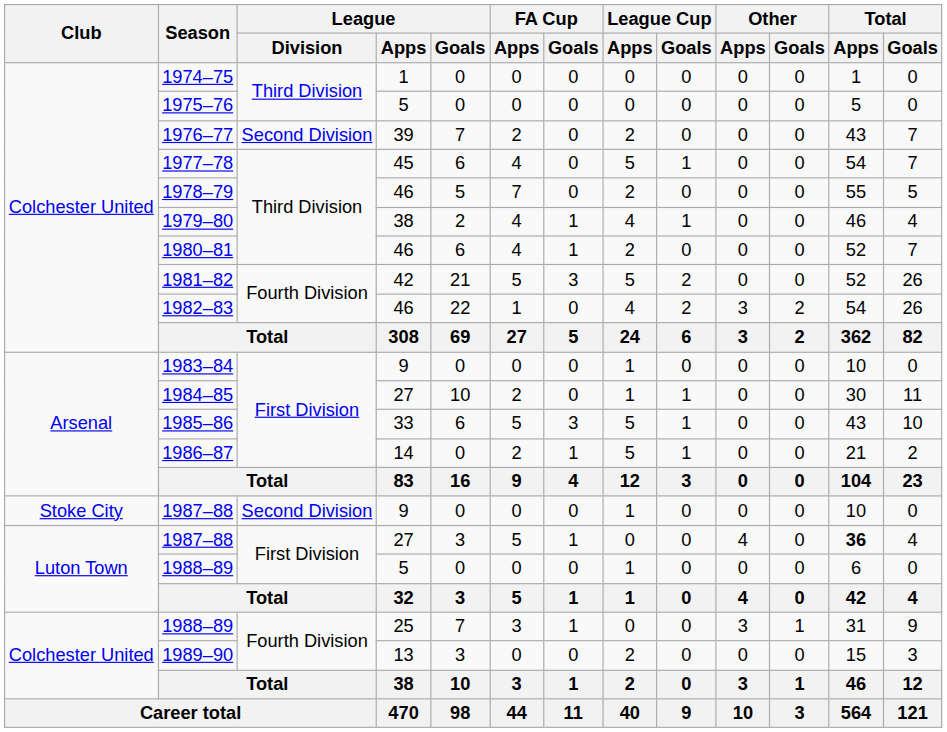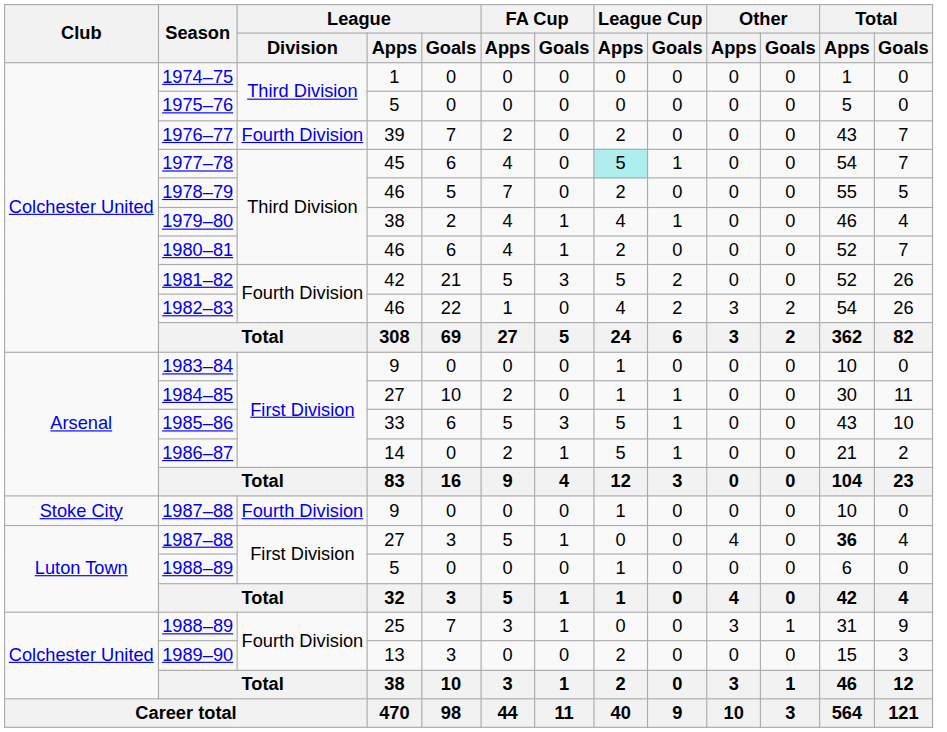1976–77 | League / Division: Second Division -> Fourth Division
1977–78 | League Cup / Apps: no background -> paleturquoise background
1987–88 / 9 | League / Division: Second Division -> Fourth Division
